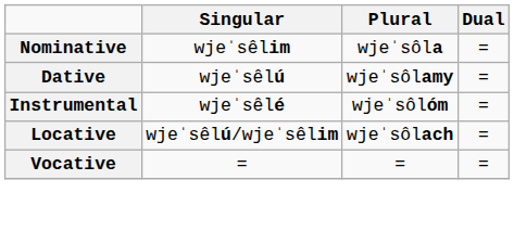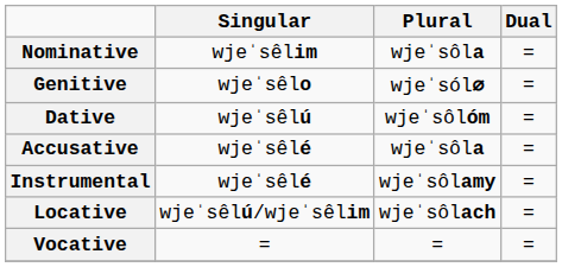+ row: Genitive | wjeˈsêlo | wjeˈsól∅ | =
Dative | Plural: wjeˈsôlamy -> wjeˈsôlóm
+ row: Accusative | wjeˈsêlé | wjeˈsôla | =
Instrumental | Plural: wjeˈsôlóm -> wjeˈsôlamy
